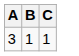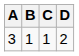+ column: D | 2
